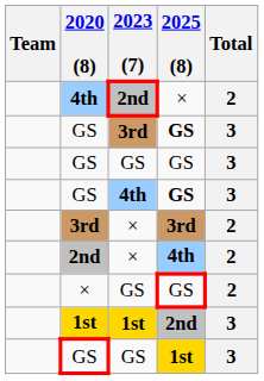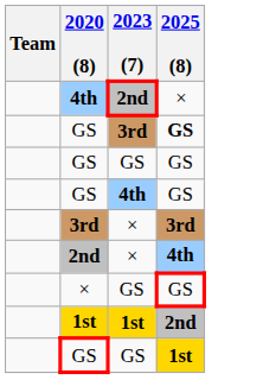- column: Total | 2 | 3 | 3 | 3 | 2 | 2 | 2 | 3 | 3
GS / 4th | 2025 (8): bold -> normal
